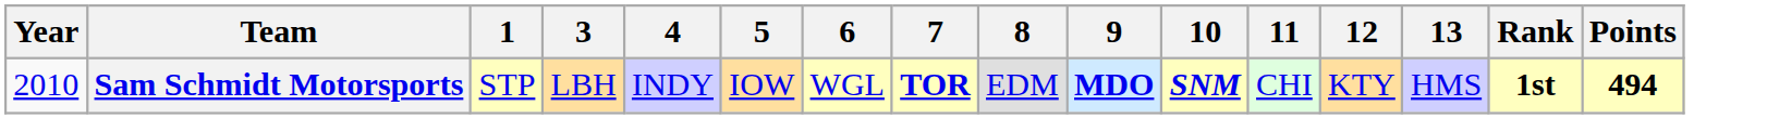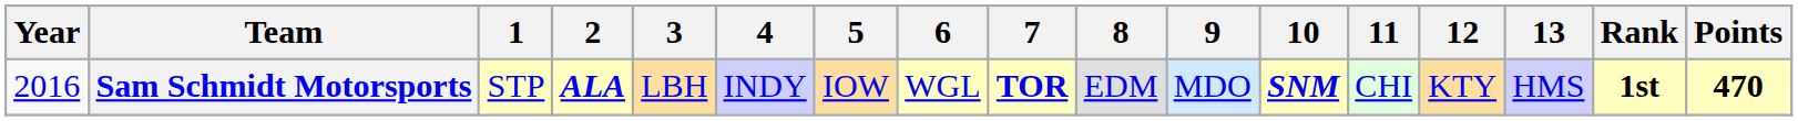+ column: 2 | ALA
Sam Schmidt Motorsports | Year: 2010 -> 2016
Sam Schmidt Motorsports | 9: bold -> normal
Sam Schmidt Motorsports | Points: 494 -> 470
